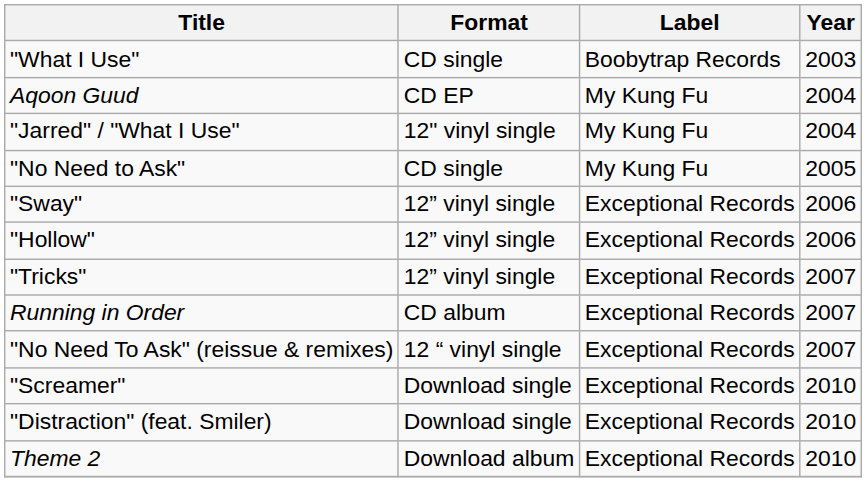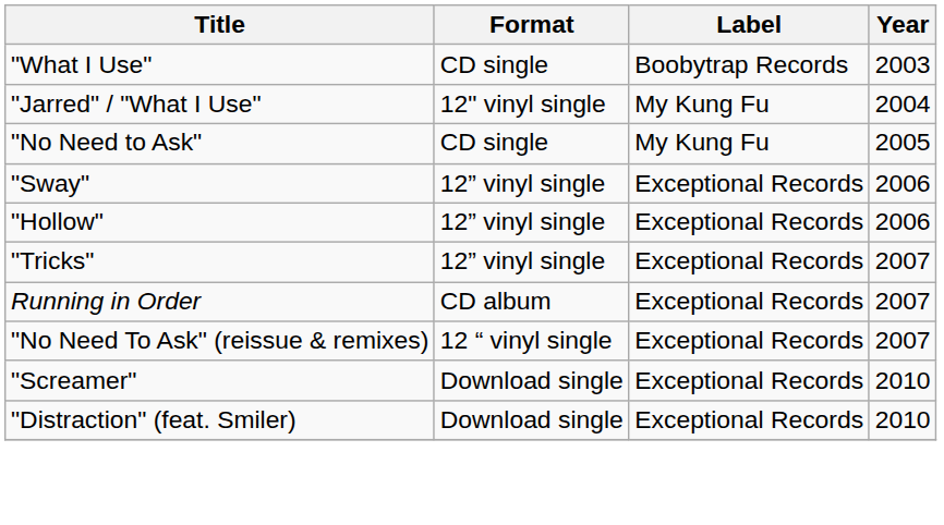- row: Aqoon Guud | CD EP | My Kung Fu | 2004
- row: Theme 2 | Download album | Exceptional Records | 2010
